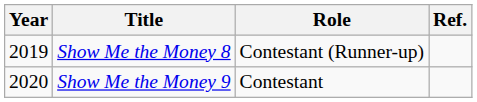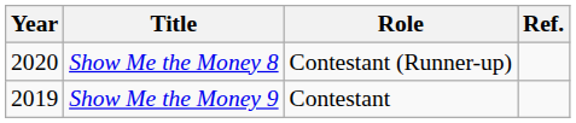Show Me the Money 8 | Year: 2019 -> 2020
Show Me the Money 9 | Year: 2020 -> 2019
